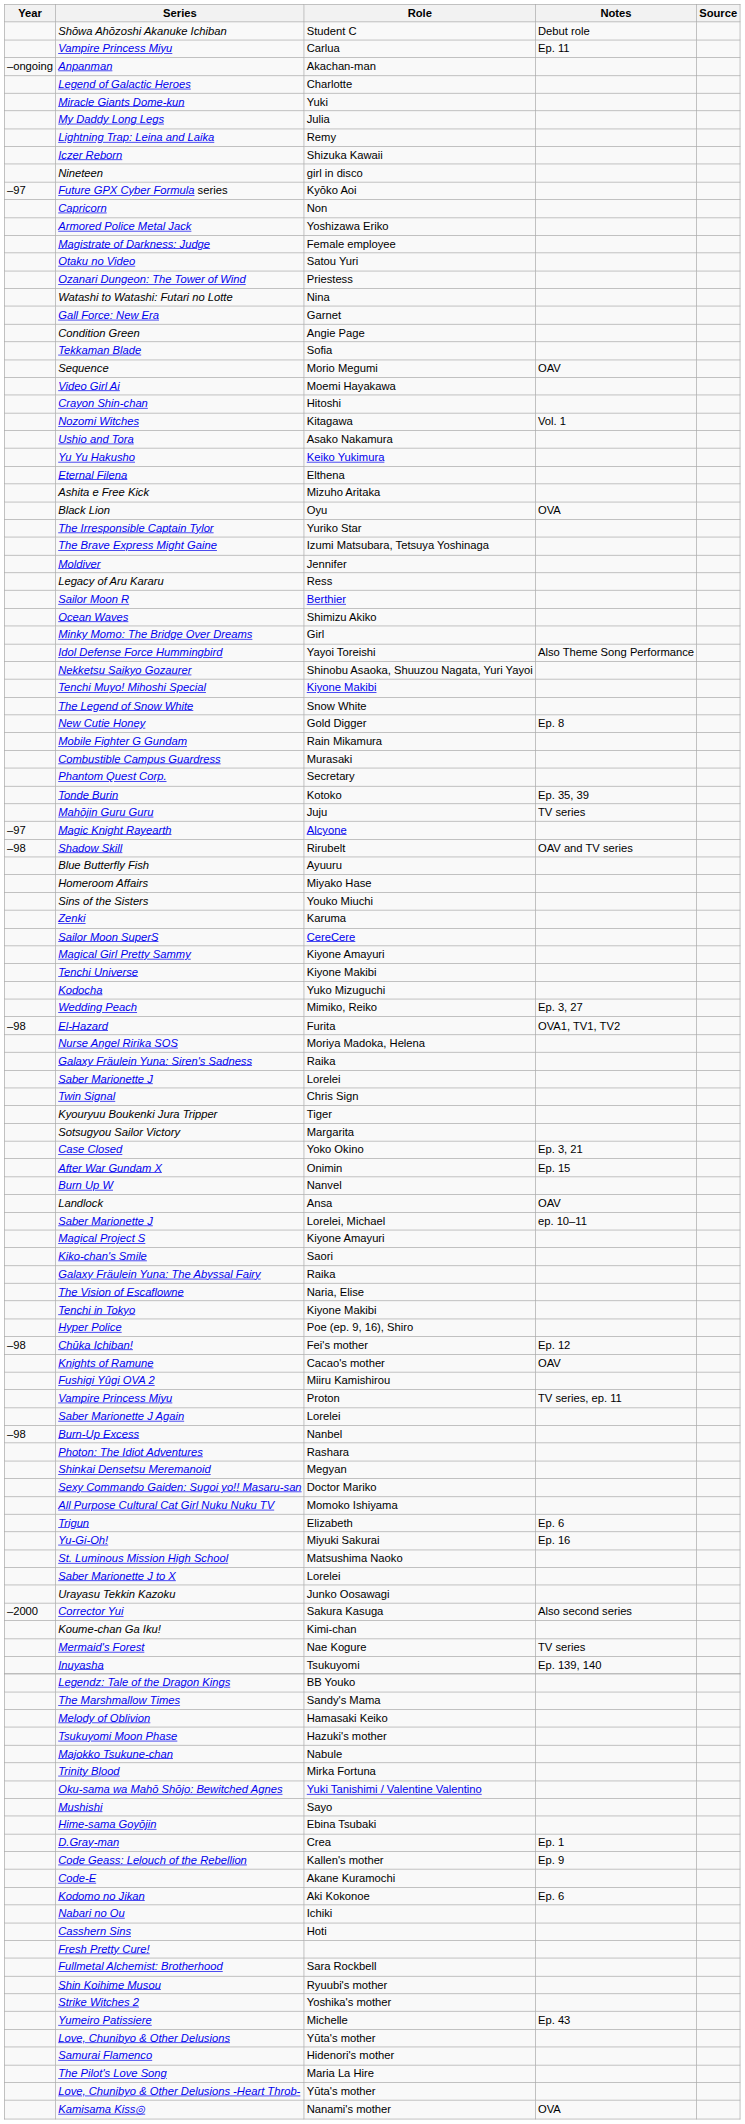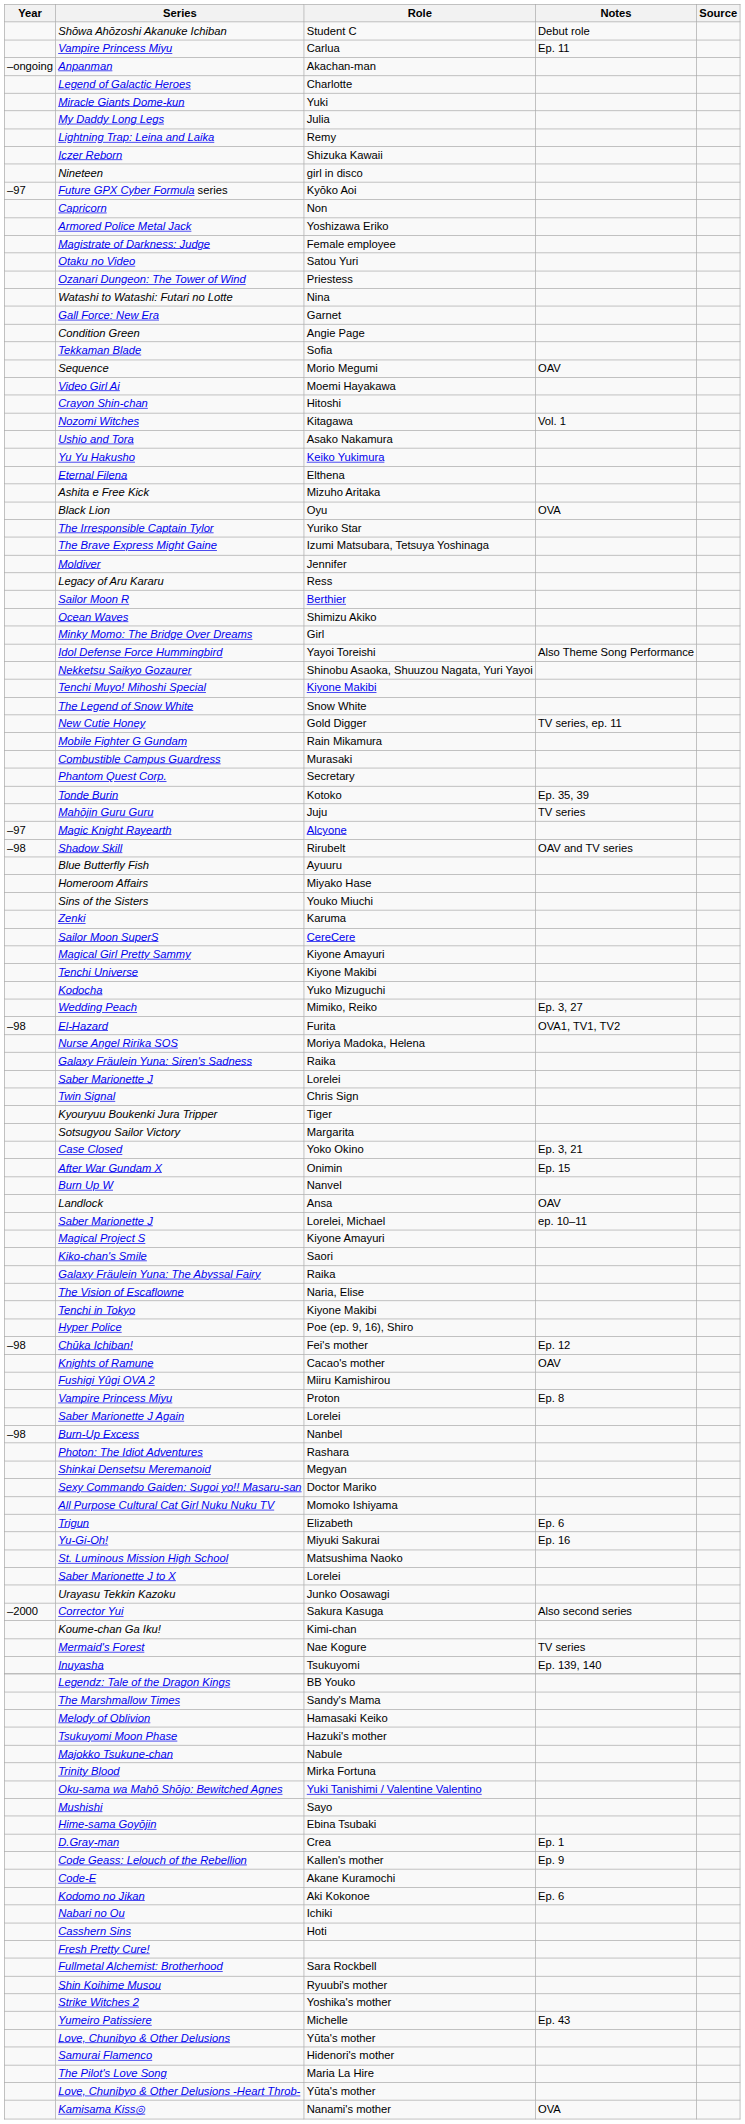New Cutie Honey | Notes: Ep. 8 -> TV series, ep. 11
Vampire Princess Miyu / Proton | Notes: TV series, ep. 11 -> Ep. 8
